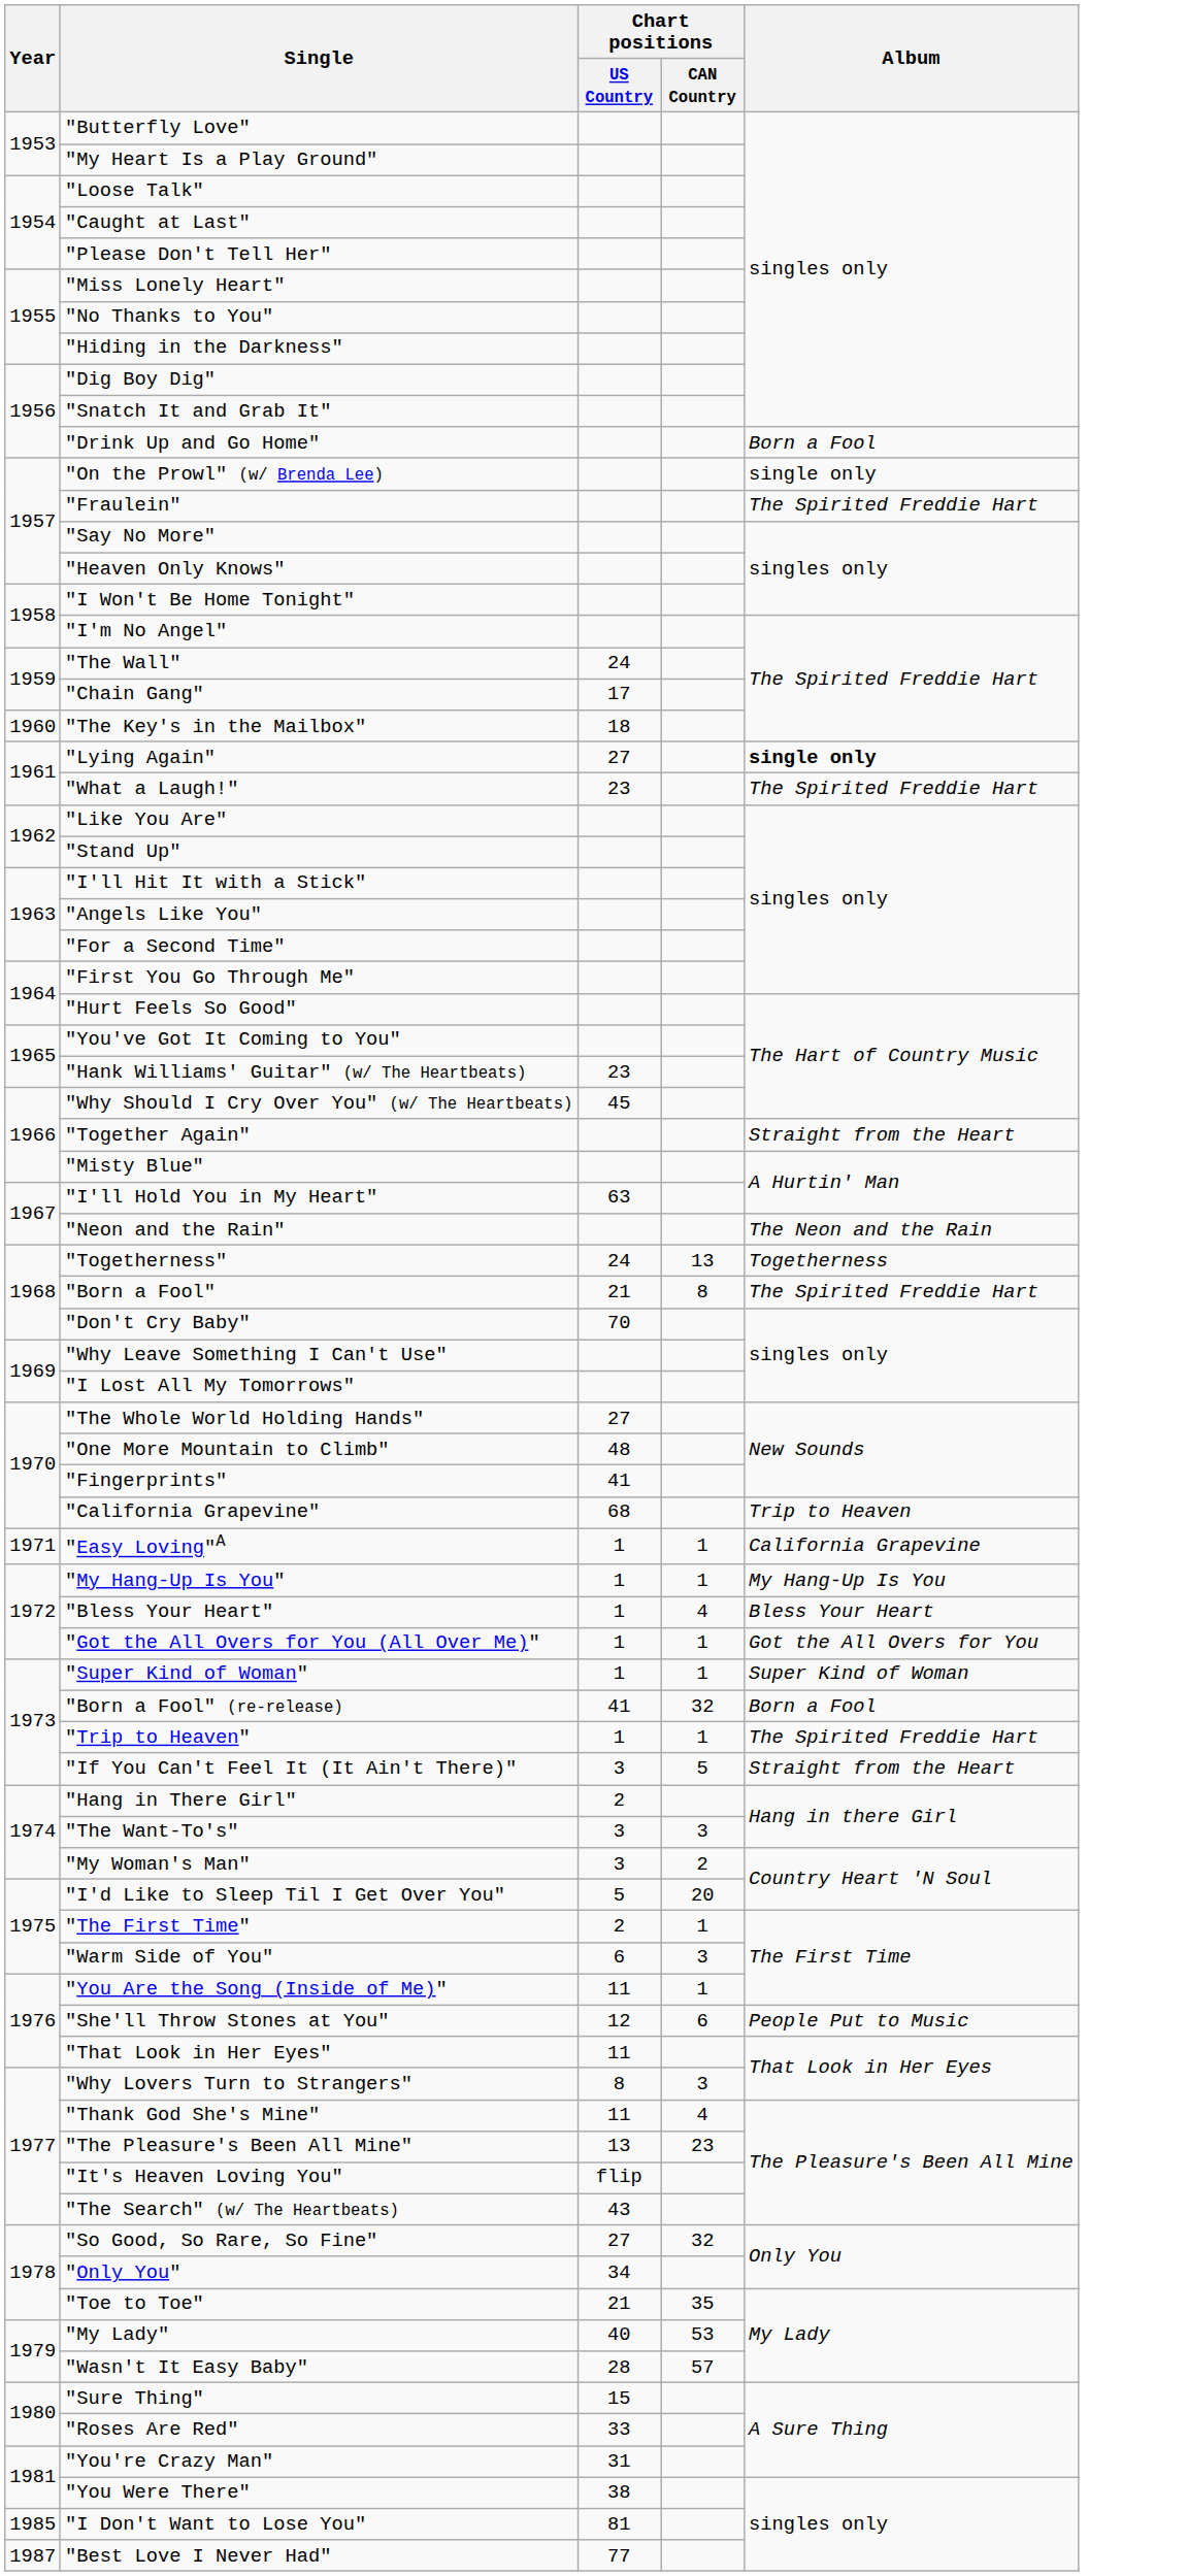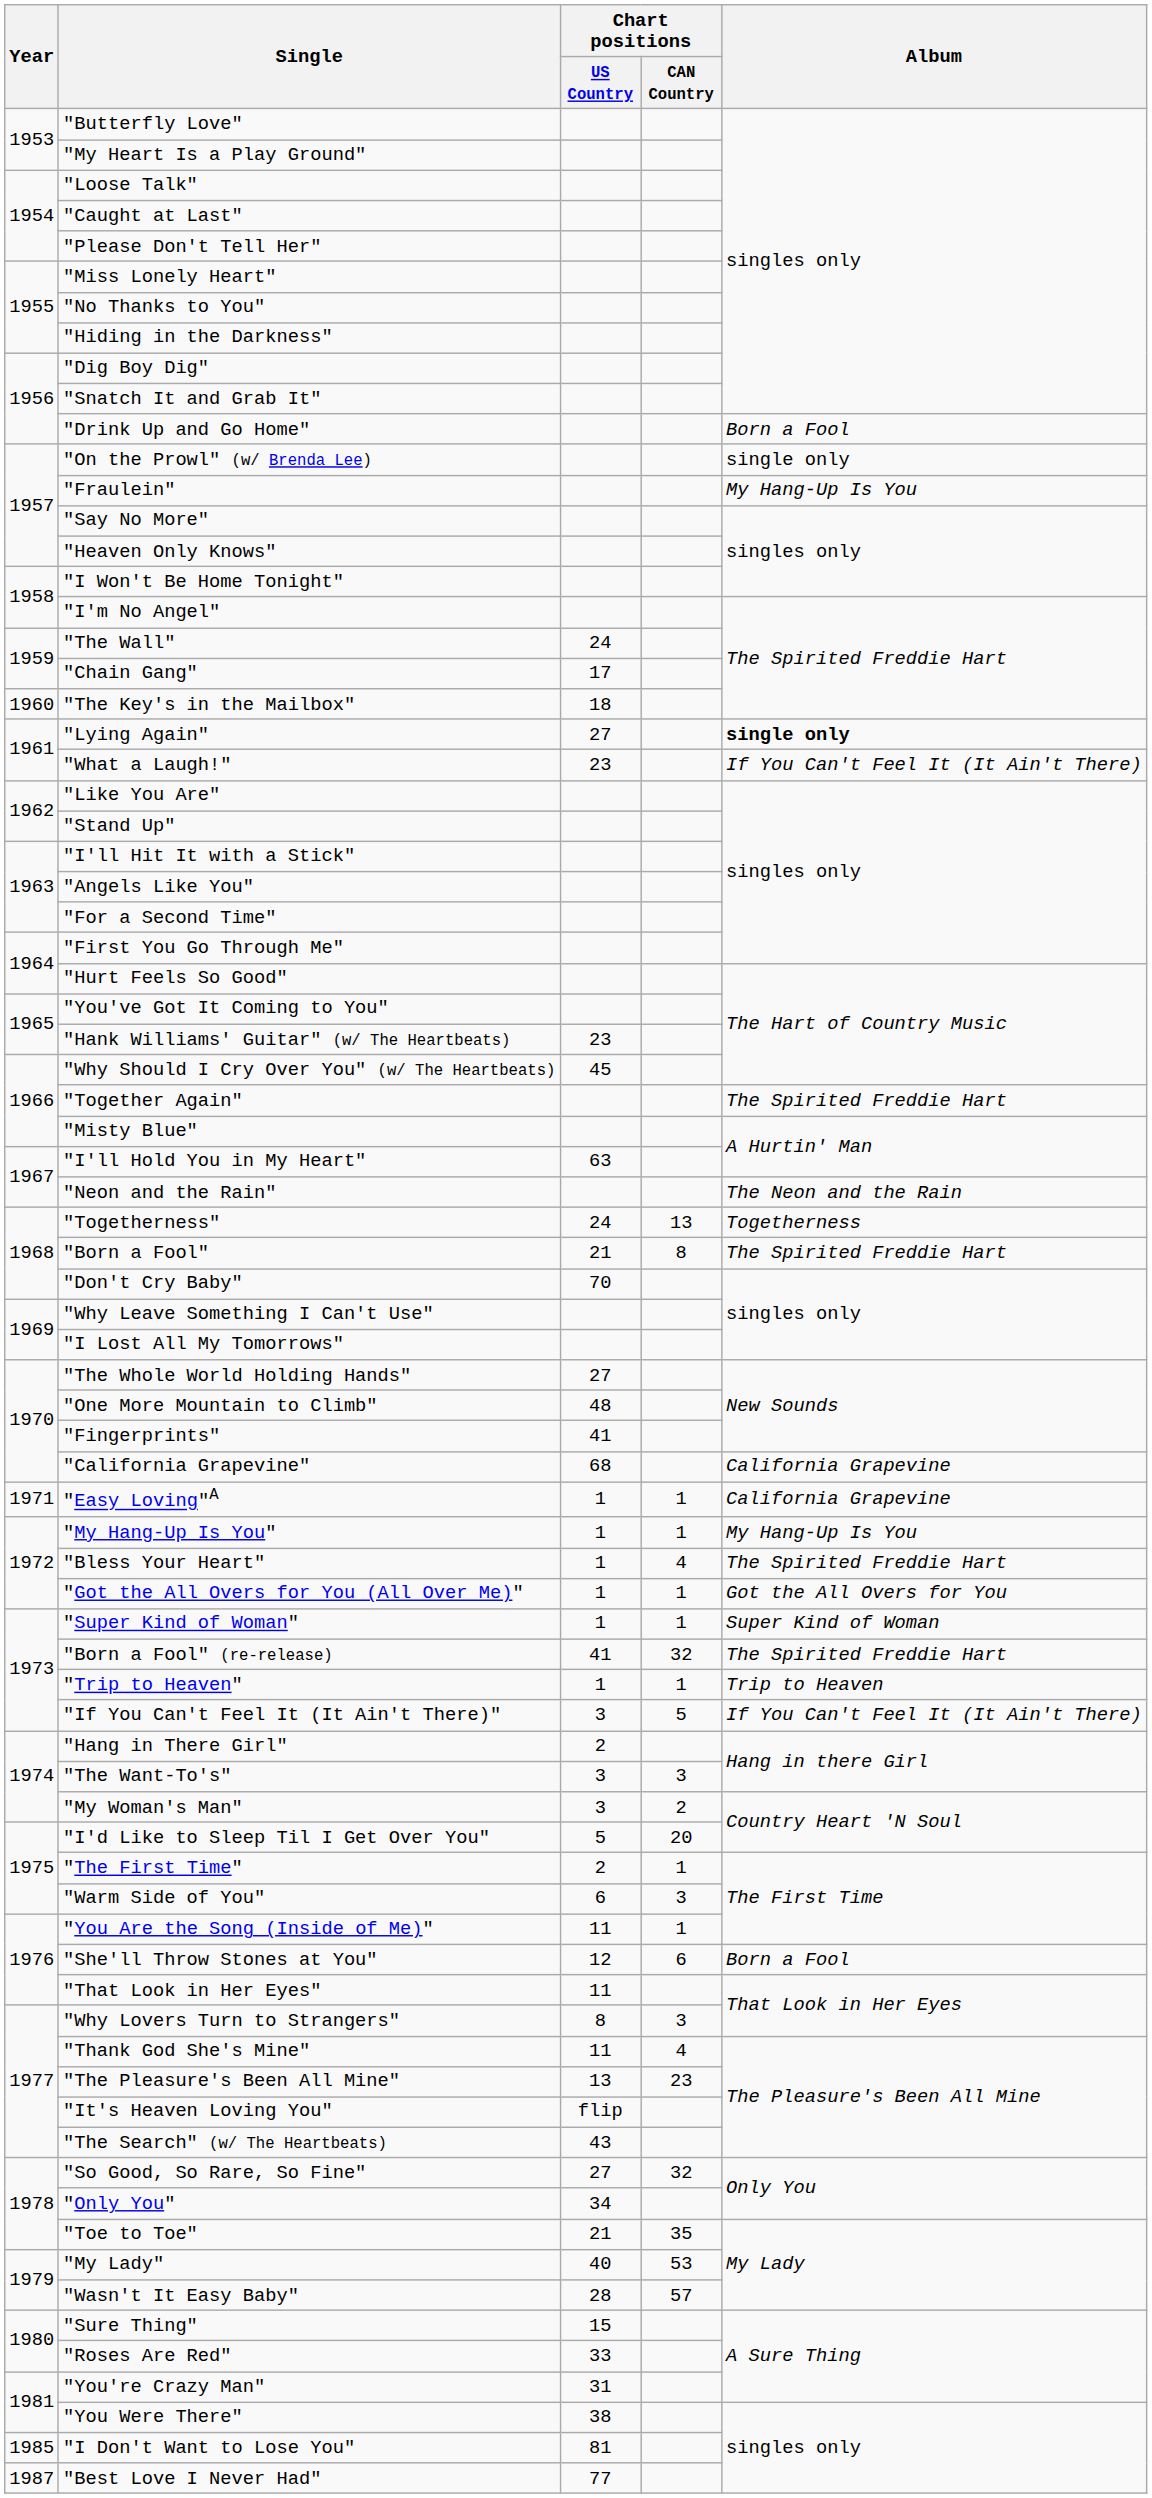"Fraulein" | Album: The Spirited Freddie Hart -> My Hang-Up Is You
"What a Laugh!" | Album: The Spirited Freddie Hart -> If You Can't Feel It (It Ain't There)
"Together Again" | Album: Straight from the Heart -> The Spirited Freddie Hart
"California Grapevine" | Album: Trip to Heaven -> California Grapevine
"Bless Your Heart" | Album: Bless Your Heart -> The Spirited Freddie Hart
"Born a Fool" (re-release) | Album: Born a Fool -> The Spirited Freddie Hart
"Trip to Heaven" | Album: The Spirited Freddie Hart -> Trip to Heaven
"If You Can't Feel It (It Ain't There)" | Album: Straight from the Heart -> If You Can't Feel It (It Ain't There)
"She'll Throw Stones at You" | Album: People Put to Music -> Born a Fool
